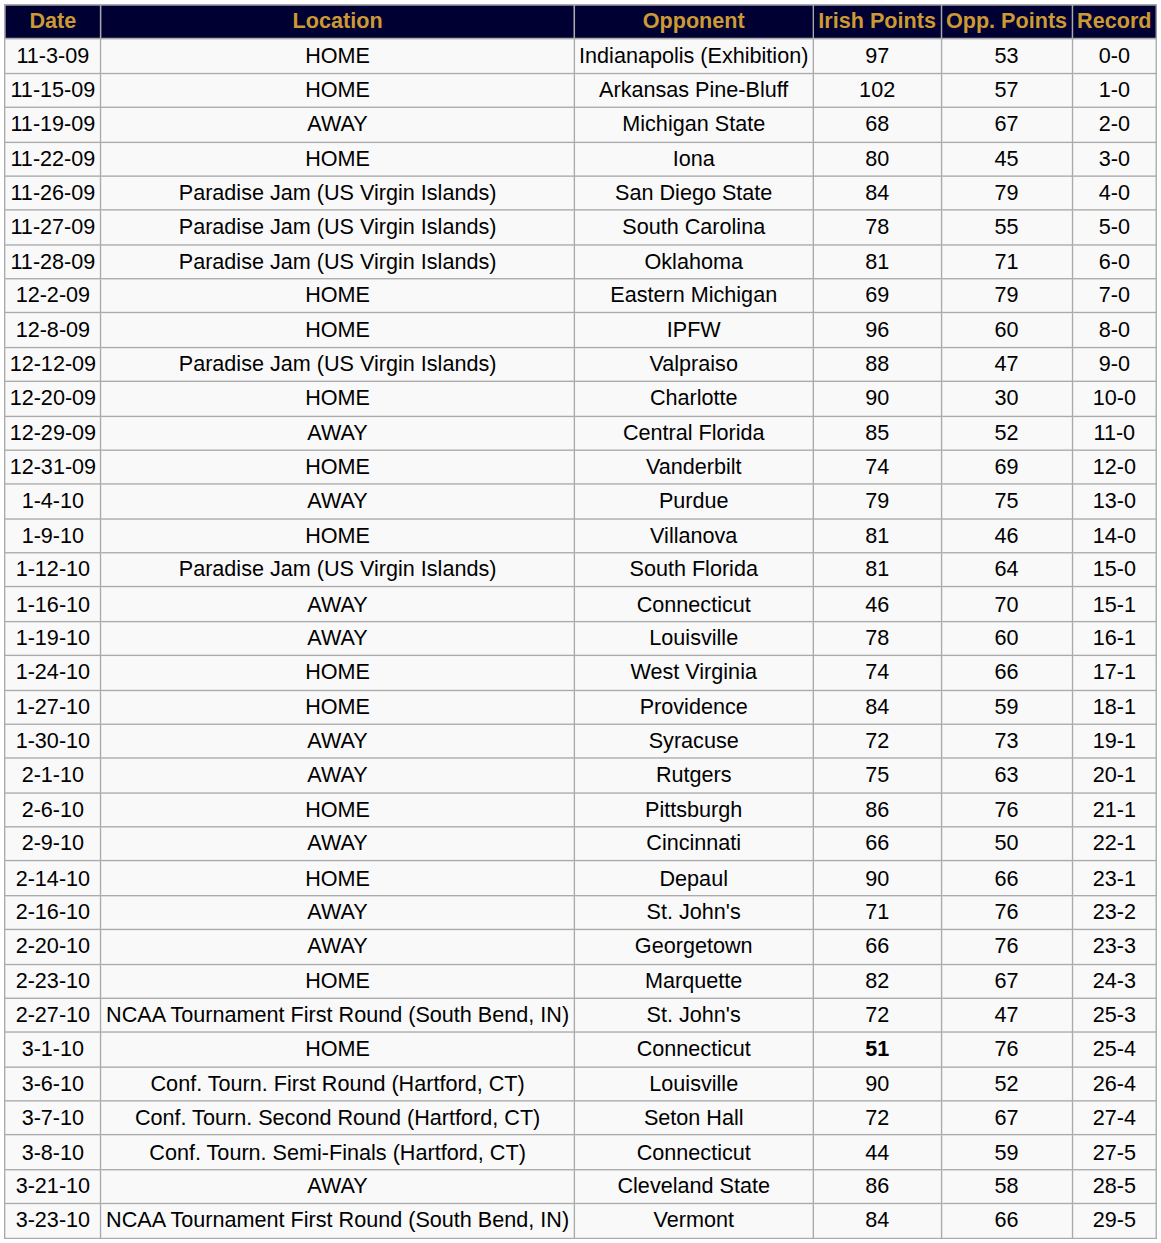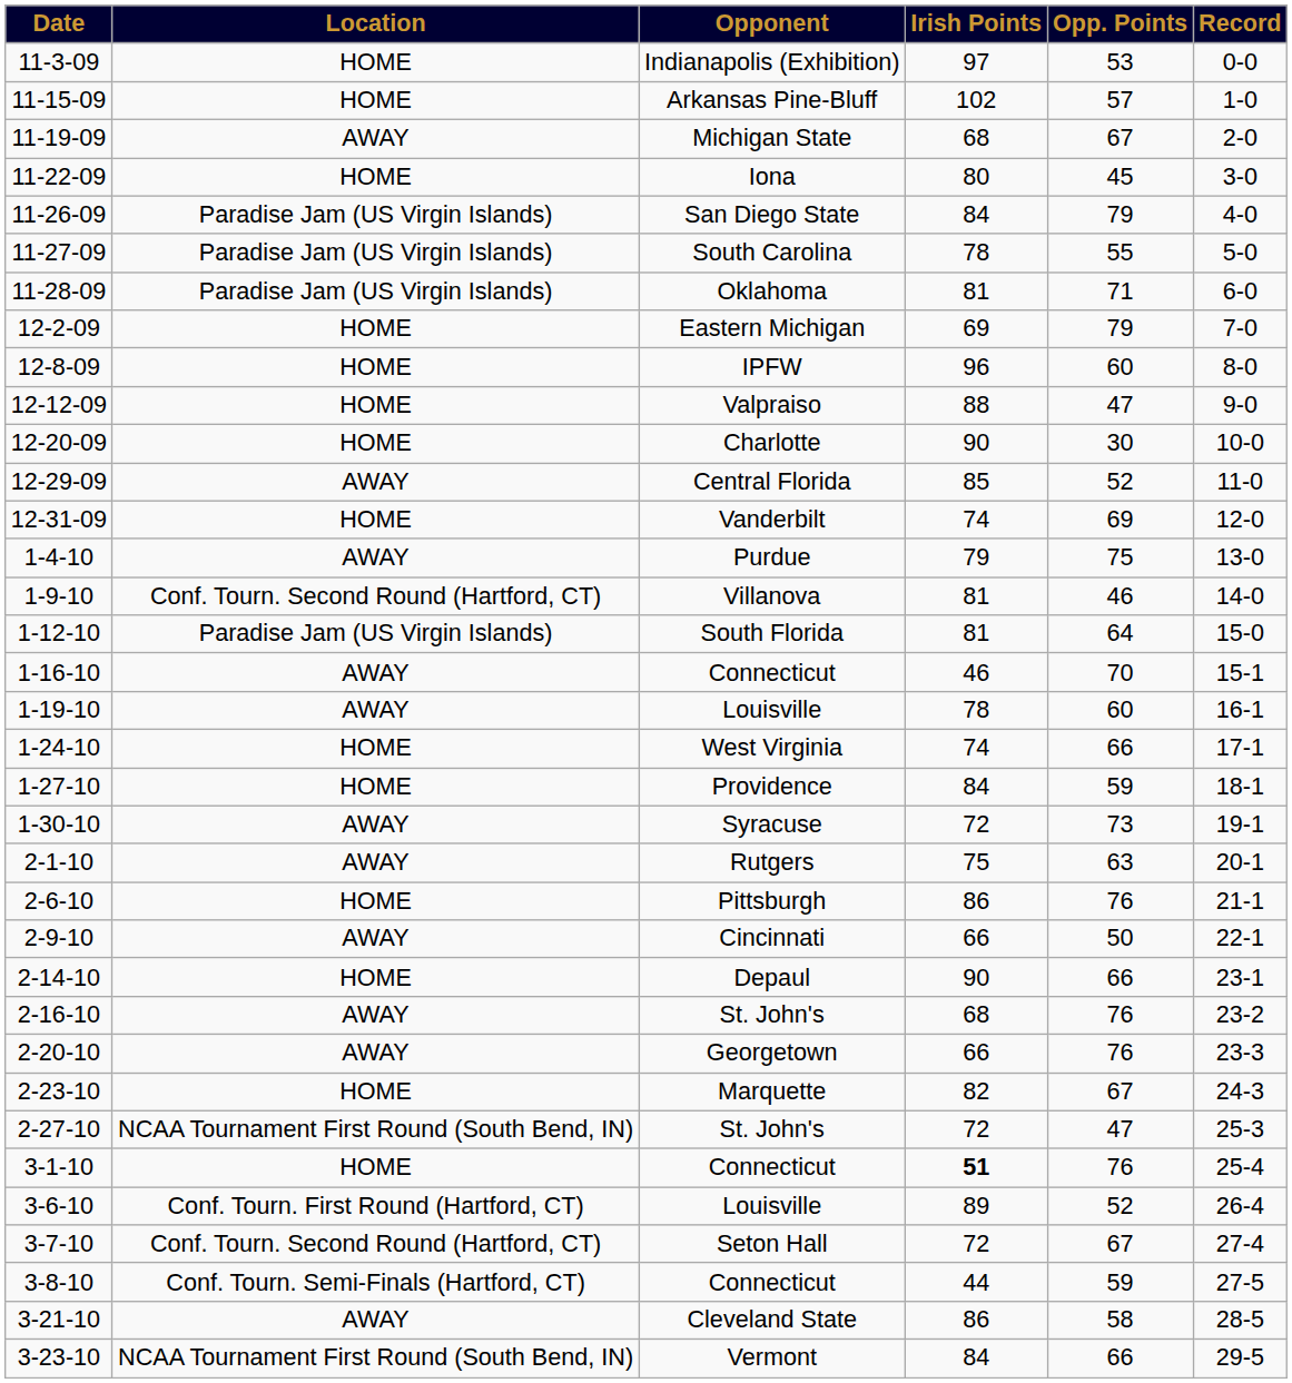12-12-09 | Location: Paradise Jam (US Virgin Islands) -> HOME
1-9-10 | Location: HOME -> Conf. Tourn. Second Round (Hartford, CT)
2-16-10 | Irish Points: 71 -> 68
3-6-10 | Irish Points: 90 -> 89
